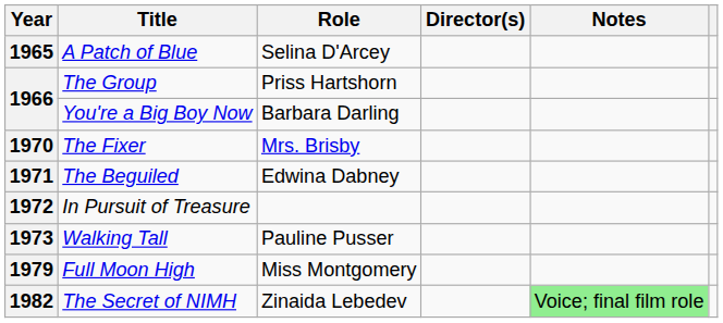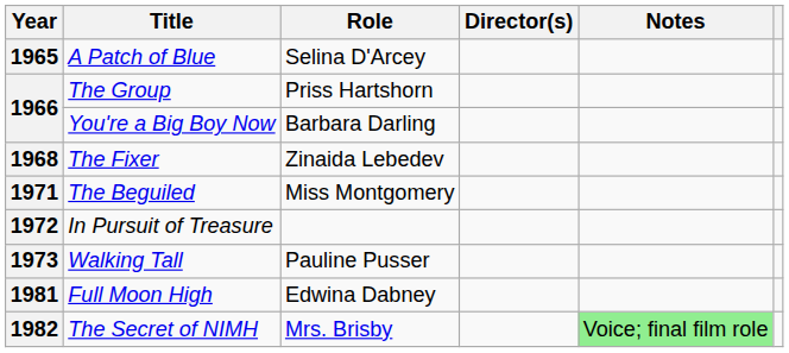The Fixer | Year: 1970 -> 1968
The Fixer | Role: Mrs. Brisby -> Zinaida Lebedev
The Beguiled | Role: Edwina Dabney -> Miss Montgomery
Full Moon High | Year: 1979 -> 1981
Full Moon High | Role: Miss Montgomery -> Edwina Dabney
The Secret of NIMH | Role: Zinaida Lebedev -> Mrs. Brisby
